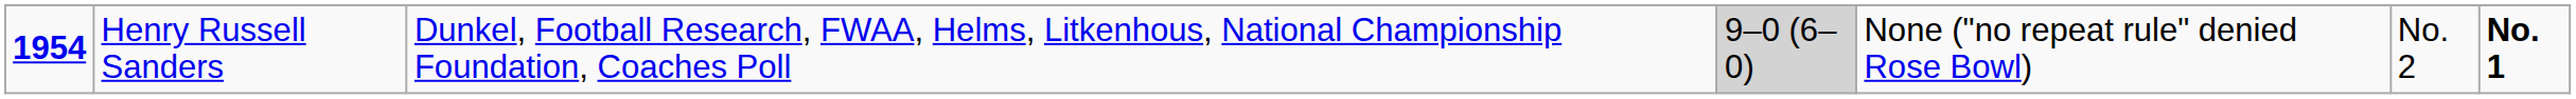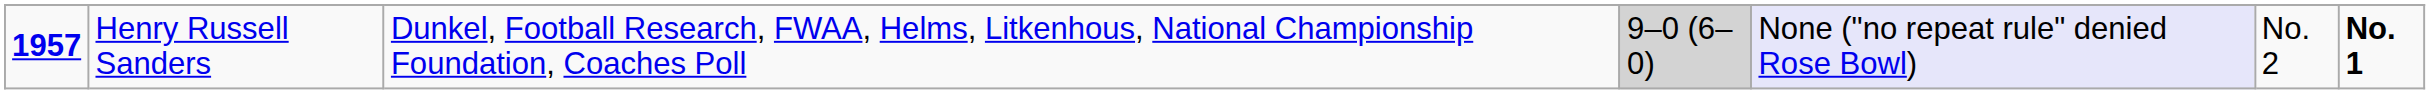Henry Russell Sanders | column 1: 1954 -> 1957
Henry Russell Sanders | column 5: no background -> lavender background
